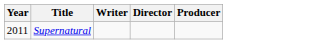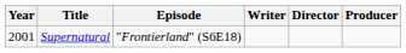+ column: Episode | "Frontierland" (S6E18)
Supernatural | Year: 2011 -> 2001
